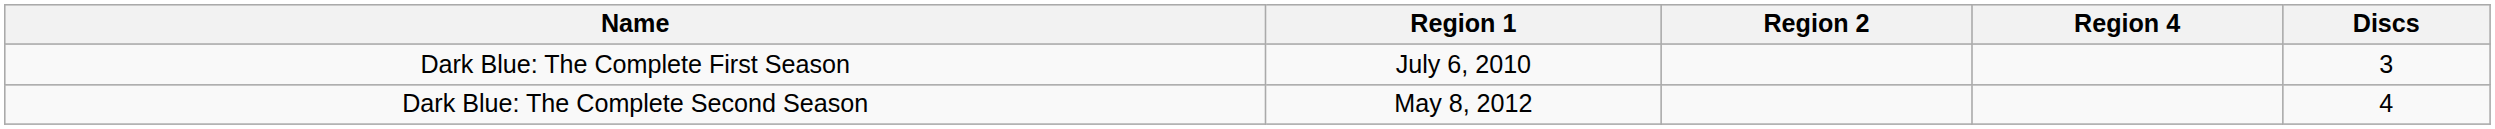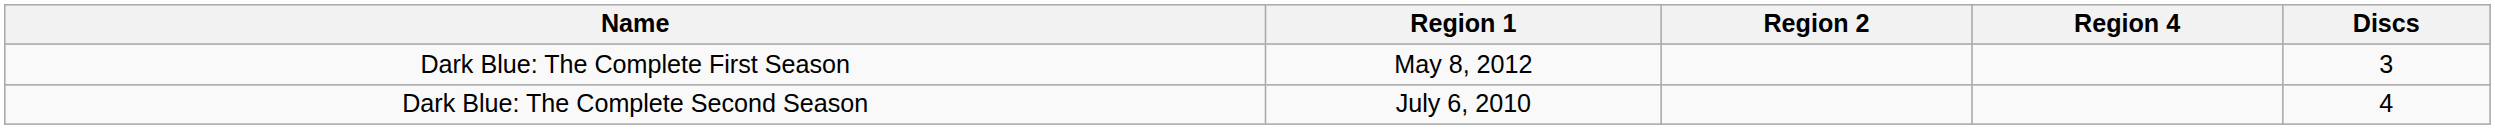Dark Blue: The Complete First Season | Region 1: July 6, 2010 -> May 8, 2012
Dark Blue: The Complete Second Season | Region 1: May 8, 2012 -> July 6, 2010
